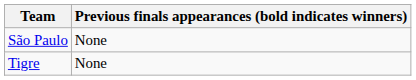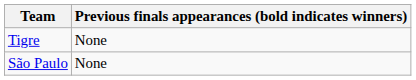rows swapped: Tigre <-> São Paulo
